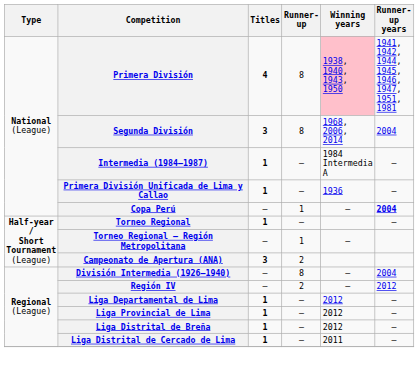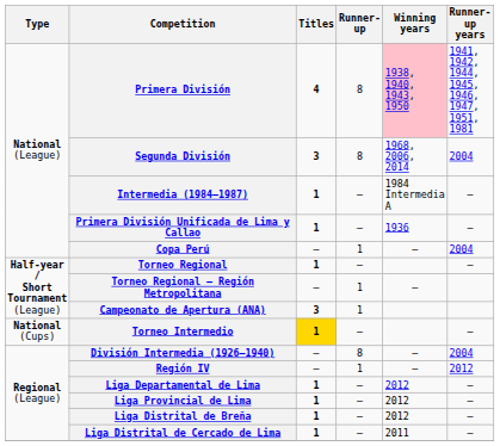Copa Perú | Runner-up years: bold -> normal
Campeonato de Apertura (ANA) | Runner-up: 2 -> 1
+ row: National (Cups) | Torneo Intermedio | 1 | — | —
Región IV | Runner-up: 2 -> 1
